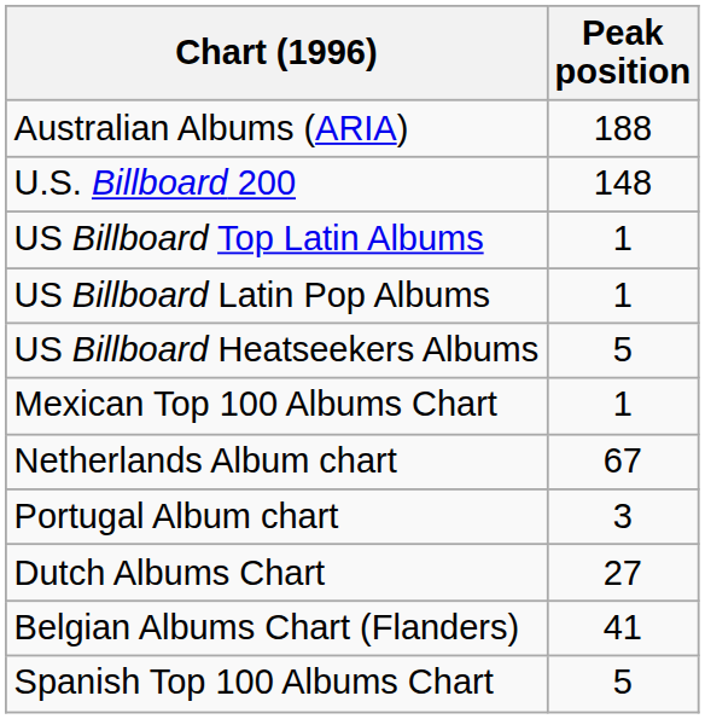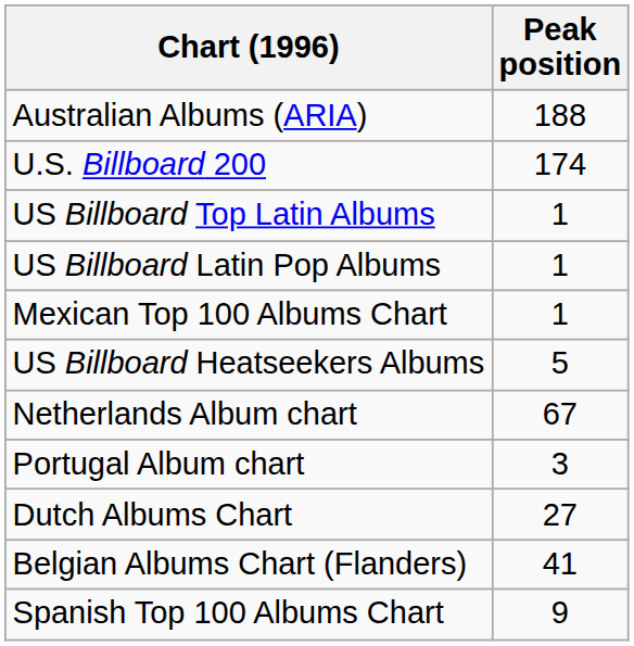U.S. Billboard 200 | Peak position: 148 -> 174
rows swapped: US Billboard Heatseekers Albums <-> Mexican Top 100 Albums Chart
Spanish Top 100 Albums Chart | Peak position: 5 -> 9
